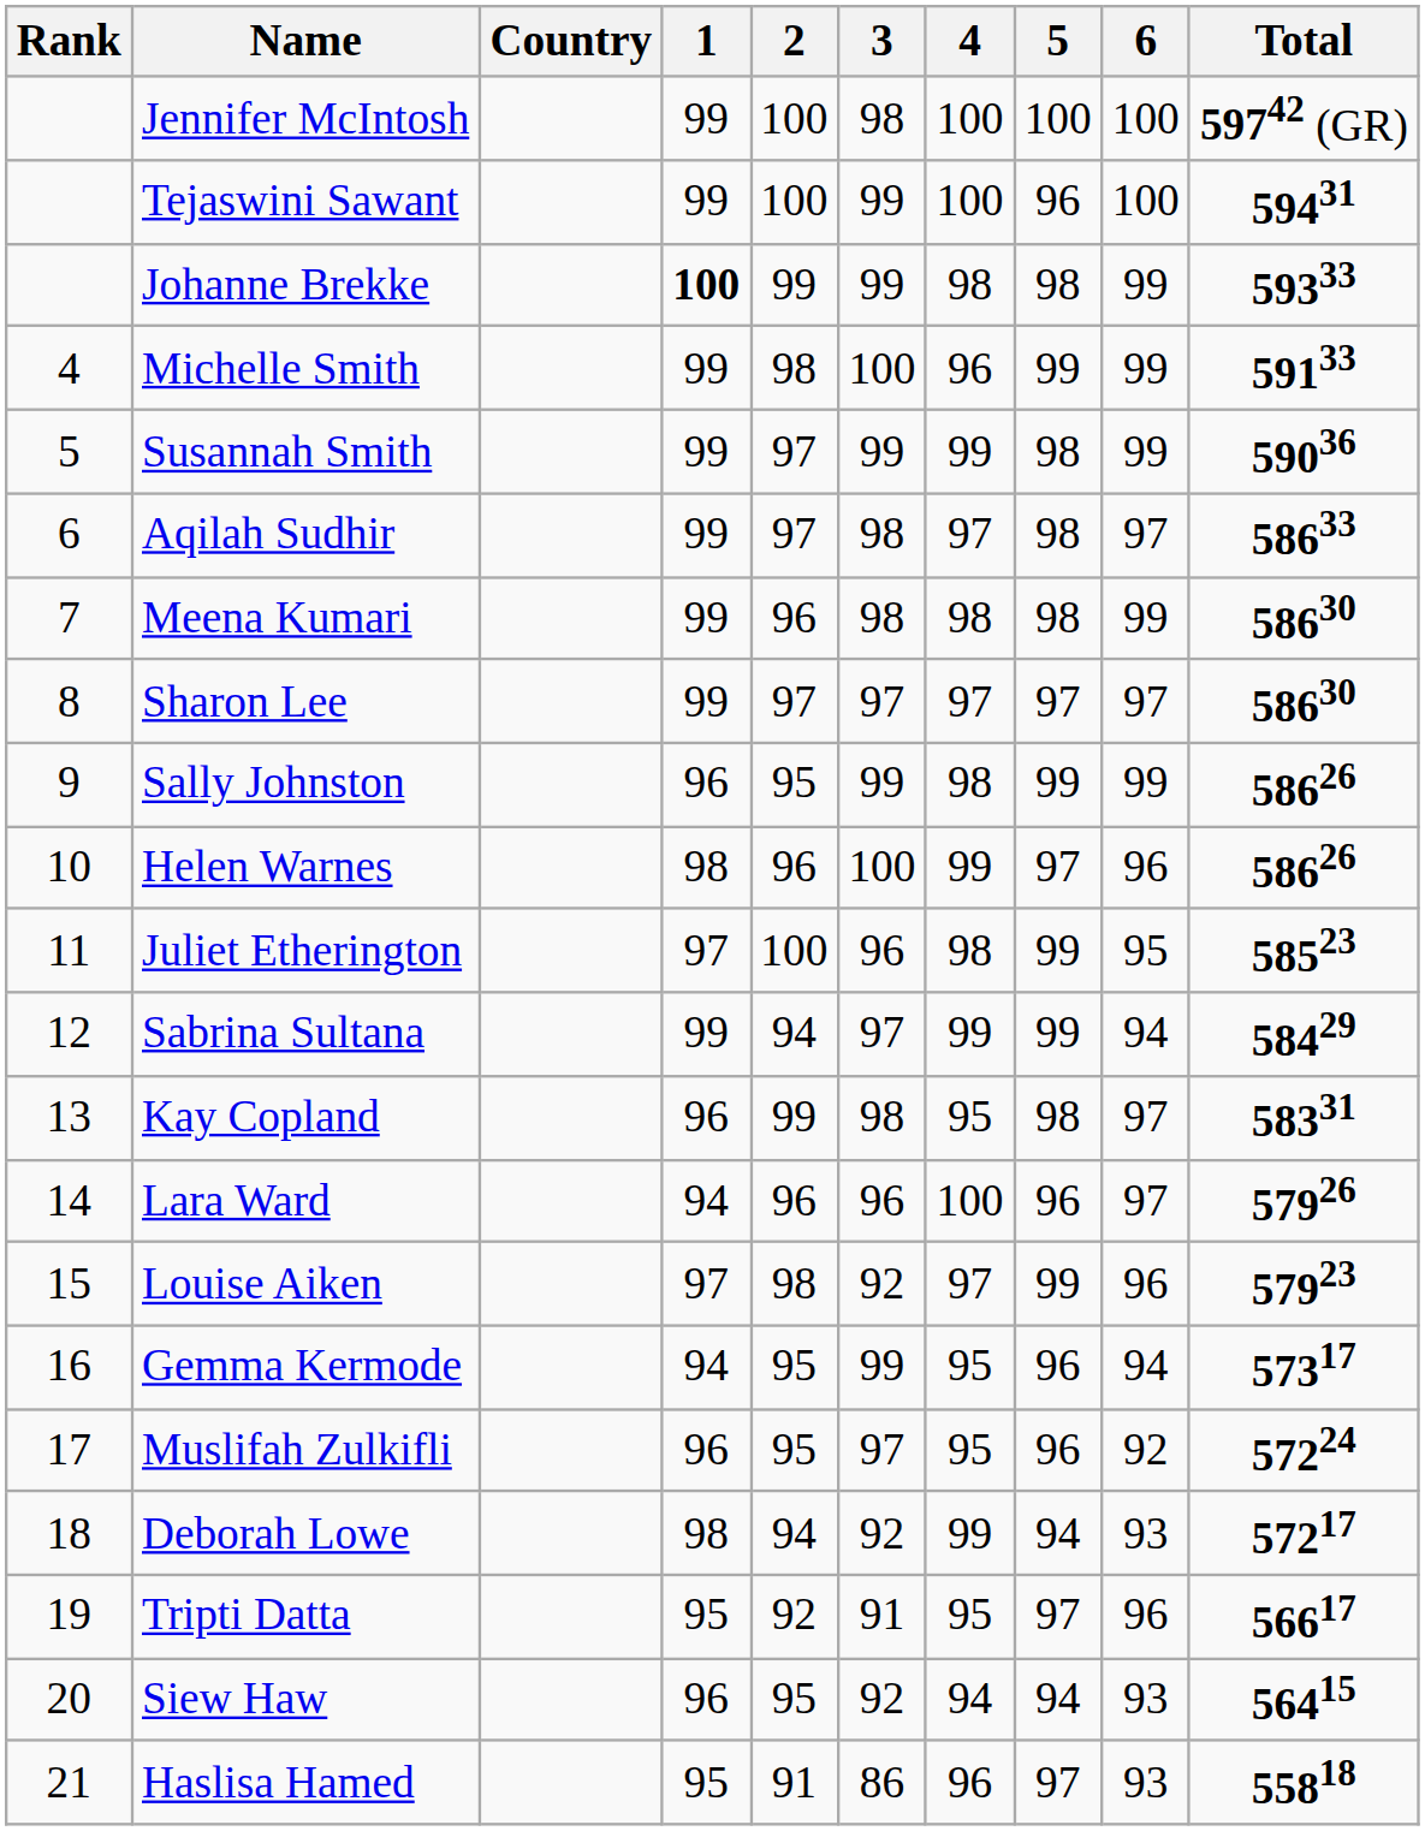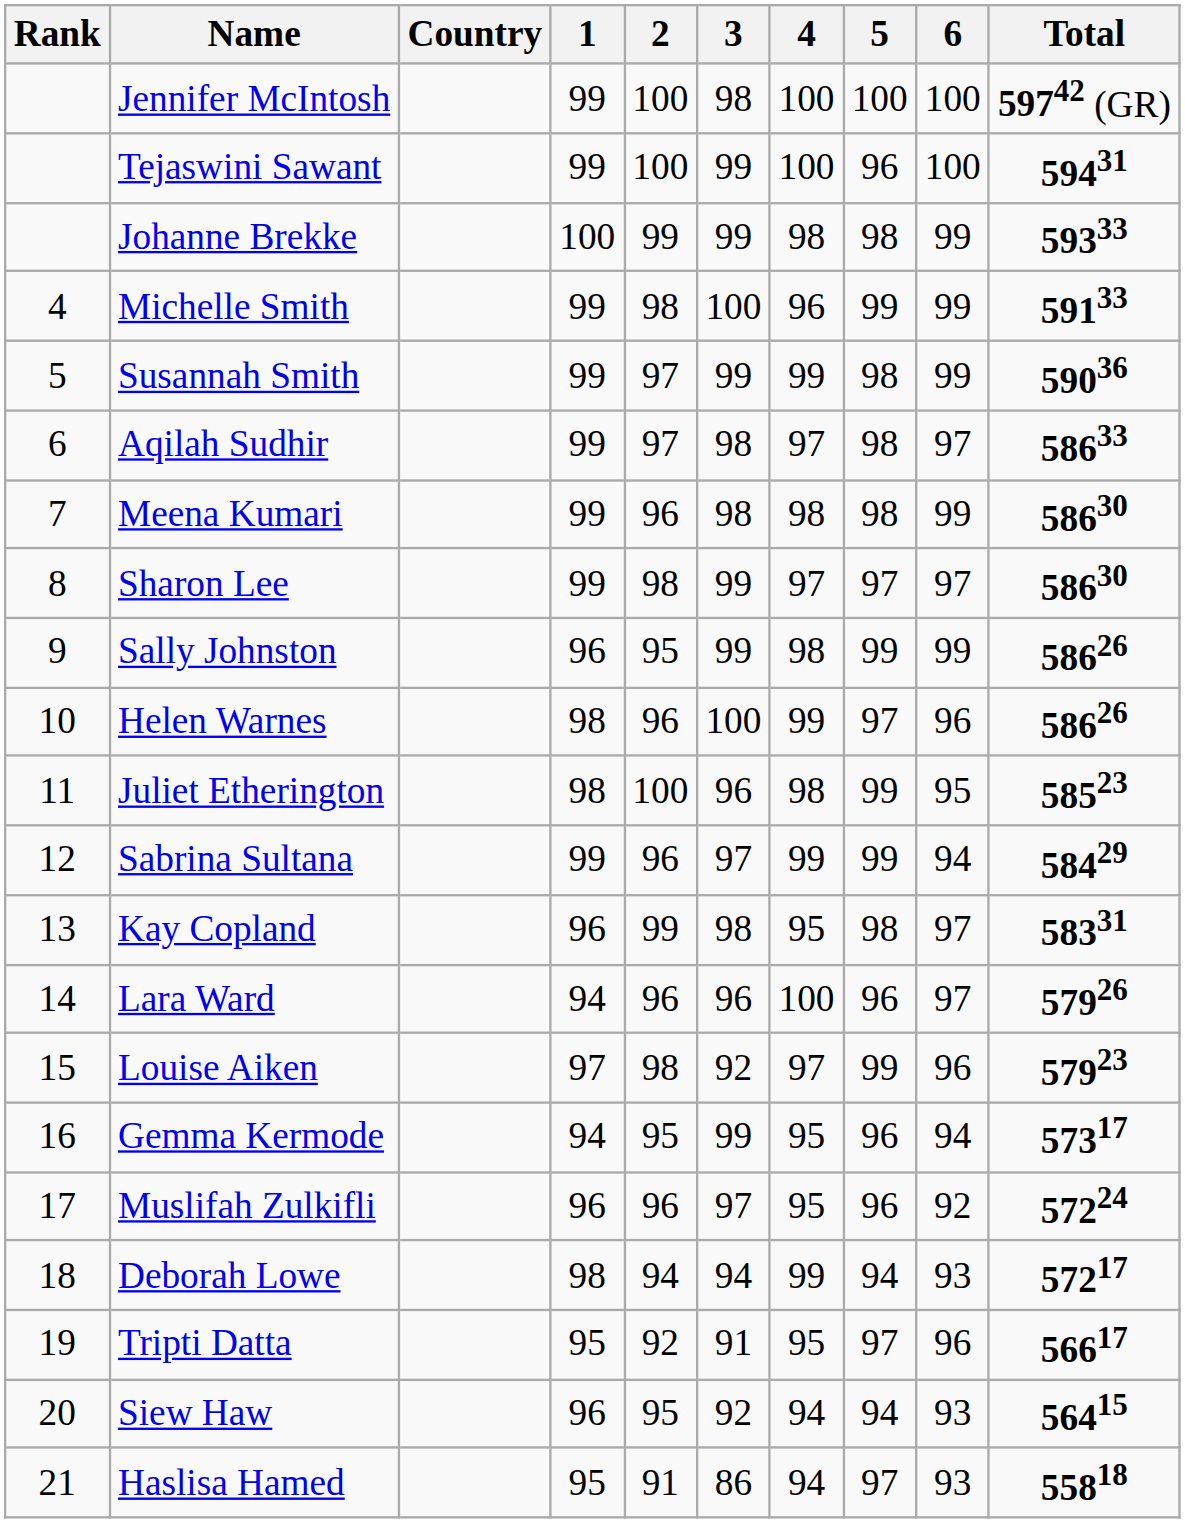Johanne Brekke | 1: bold -> normal
Sharon Lee | 2: 97 -> 98
Sharon Lee | 3: 97 -> 99
Juliet Etherington | 1: 97 -> 98
Sabrina Sultana | 2: 94 -> 96
Muslifah Zulkifli | 2: 95 -> 96
Deborah Lowe | 3: 92 -> 94
Haslisa Hamed | 4: 96 -> 94
